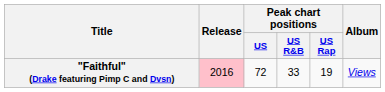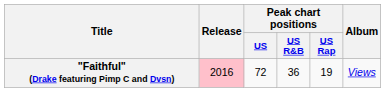"Faithful" (Drake featuring Pimp C and Dvsn) | Peak chart positions / US R&B: 33 -> 36
